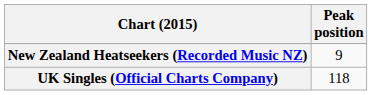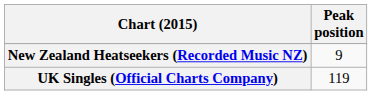UK Singles (Official Charts Company) | Peak position: 118 -> 119
